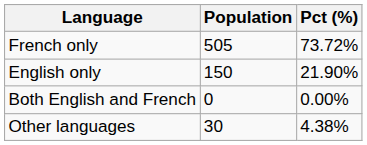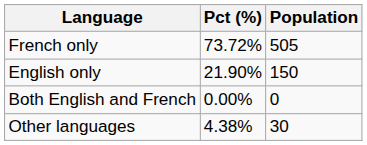columns swapped: Population <-> Pct (%)
